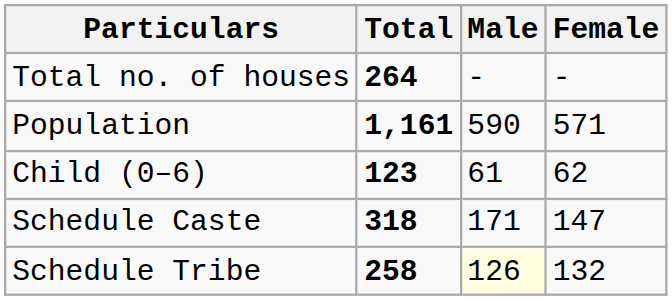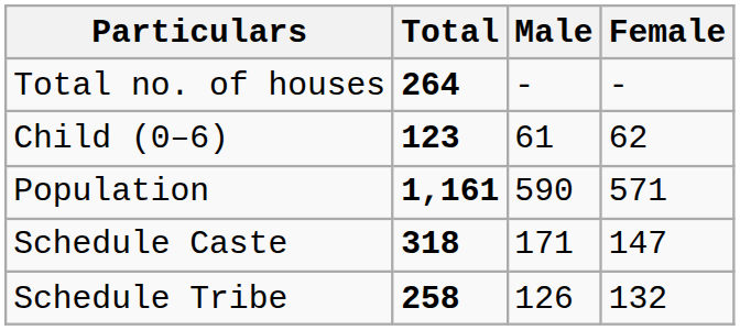rows swapped: Population <-> Child (0–6)
Schedule Tribe | Male: lightyellow background -> no background
